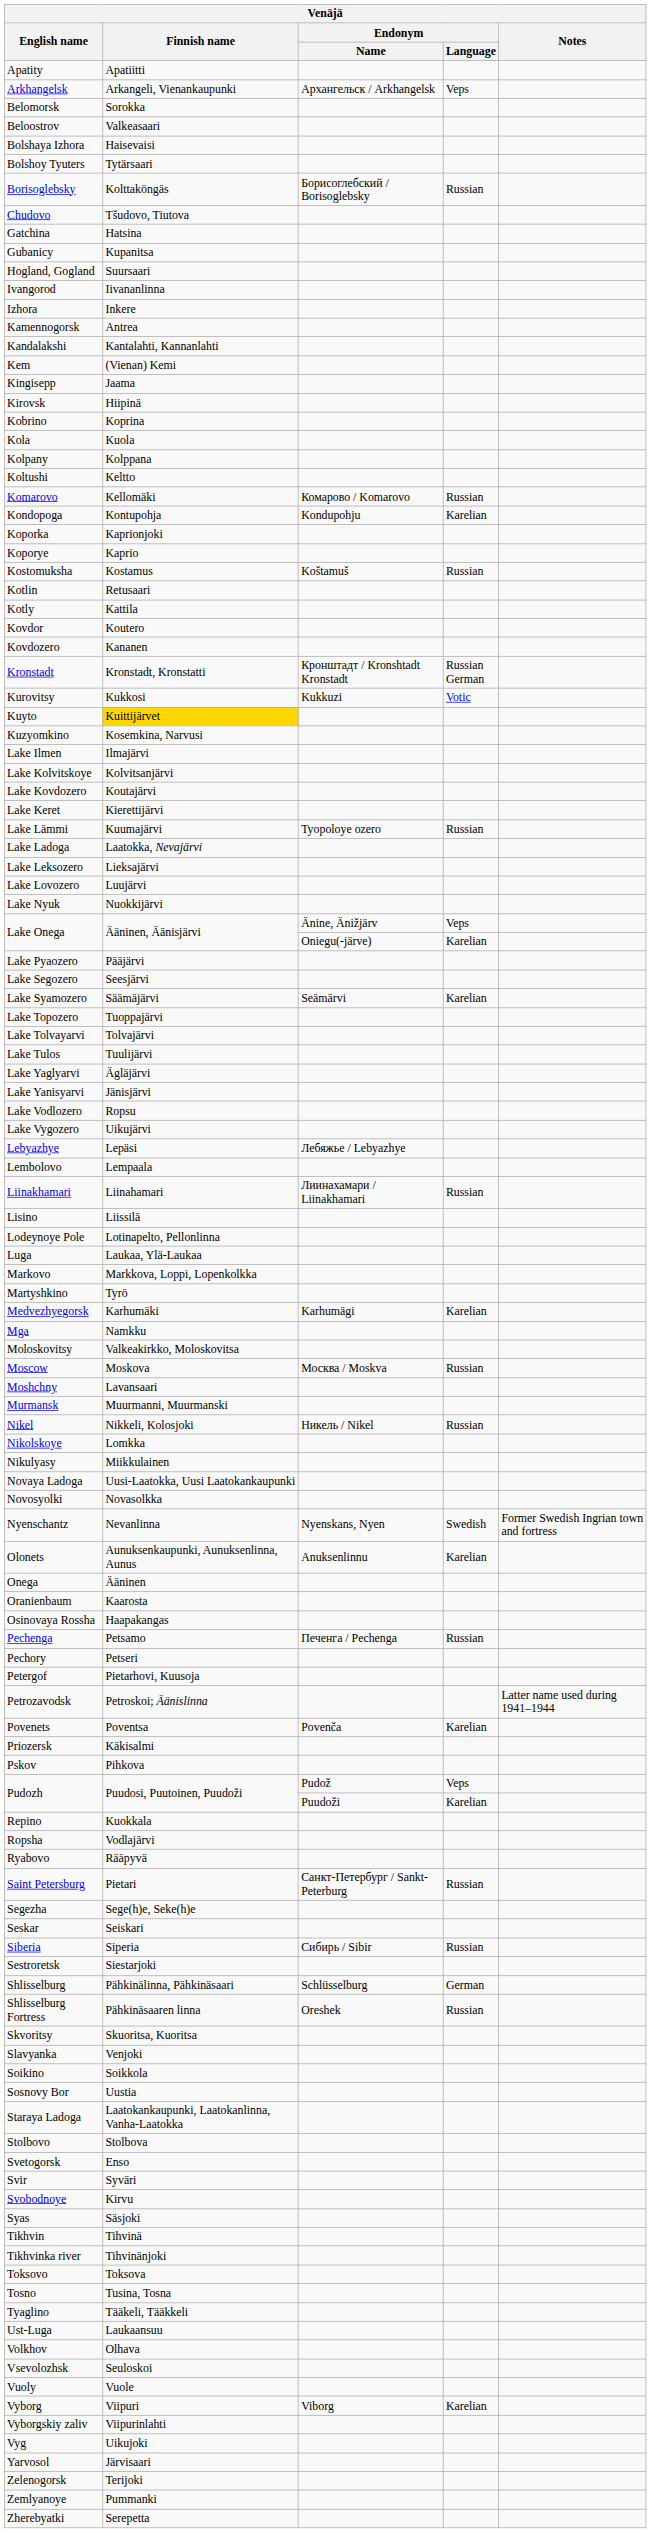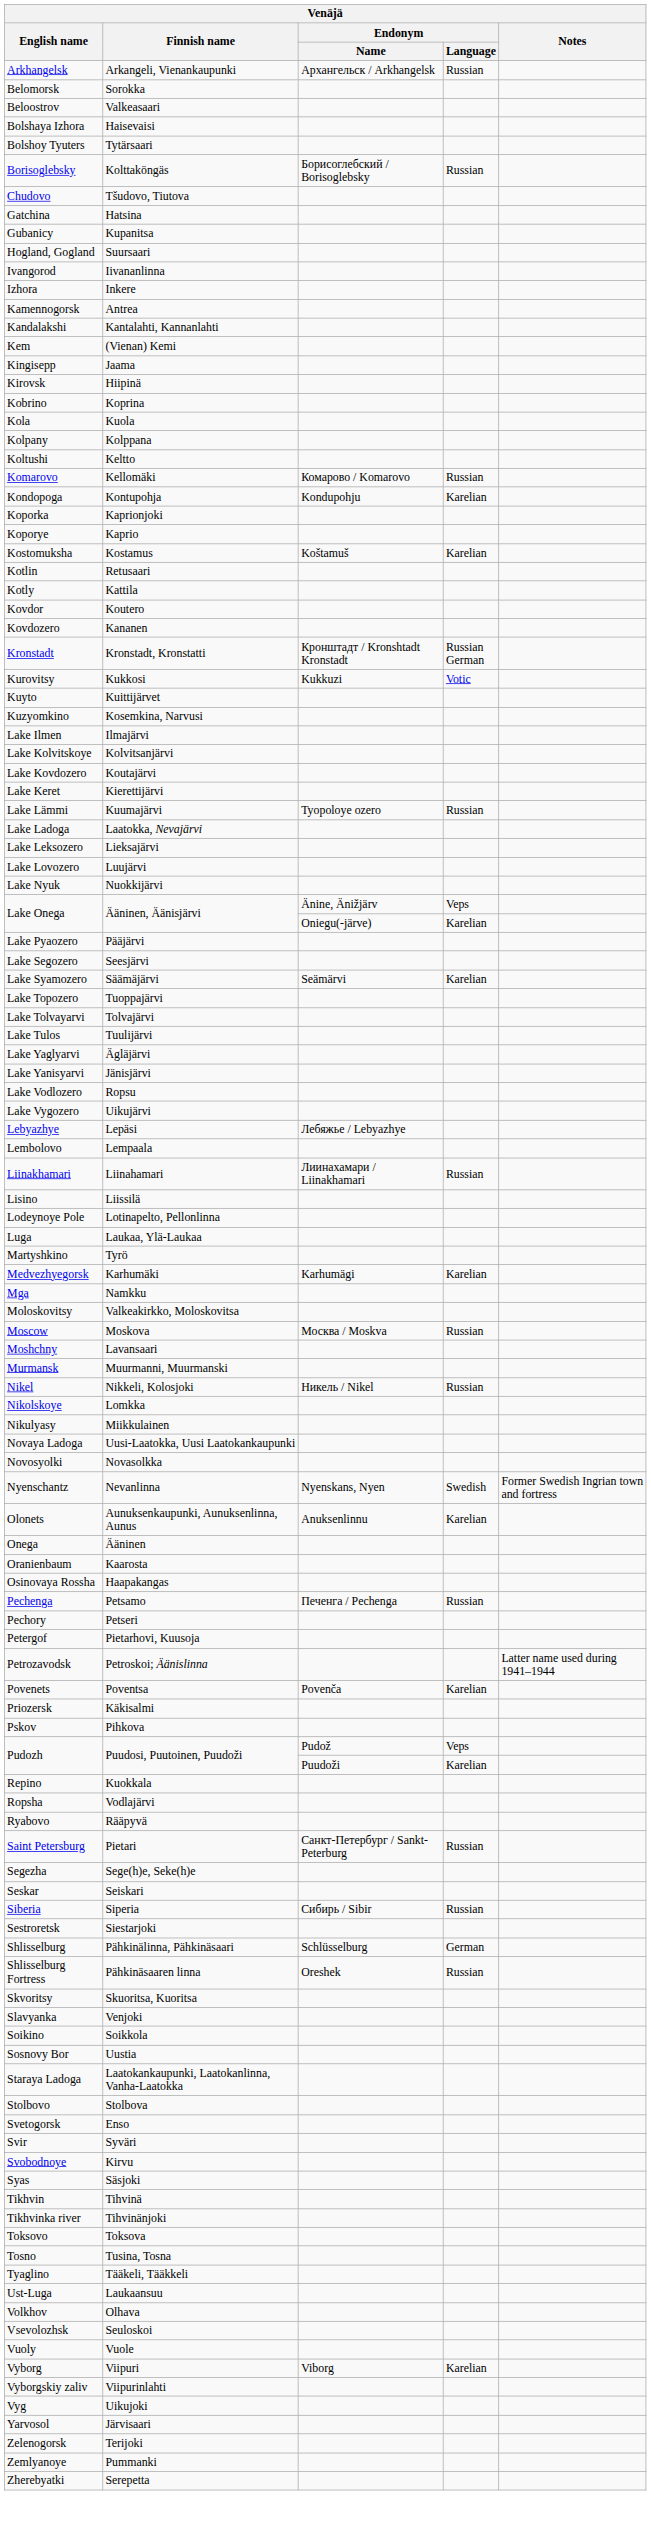- row: Apatity | Apatiitti
Arkhangelsk | Endonym / Language: Veps -> Russian
Kostomuksha | Endonym / Language: Russian -> Karelian
Kuyto | Finnish name: gold background -> no background
- row: Markovo | Markkova, Loppi, Lopenkolkka
